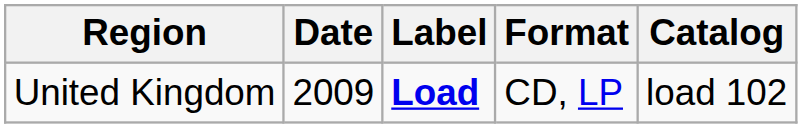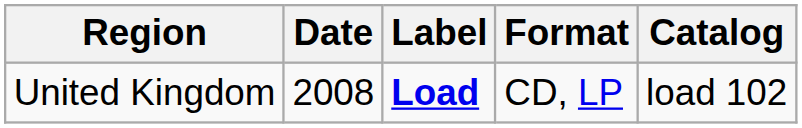United Kingdom | Date: 2009 -> 2008
